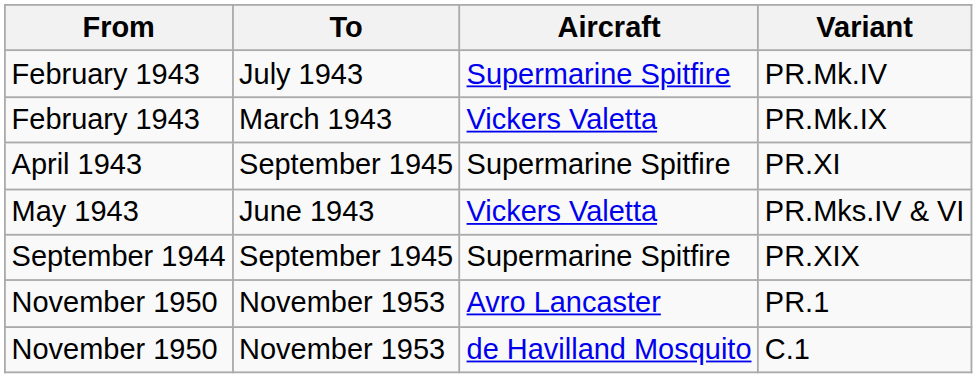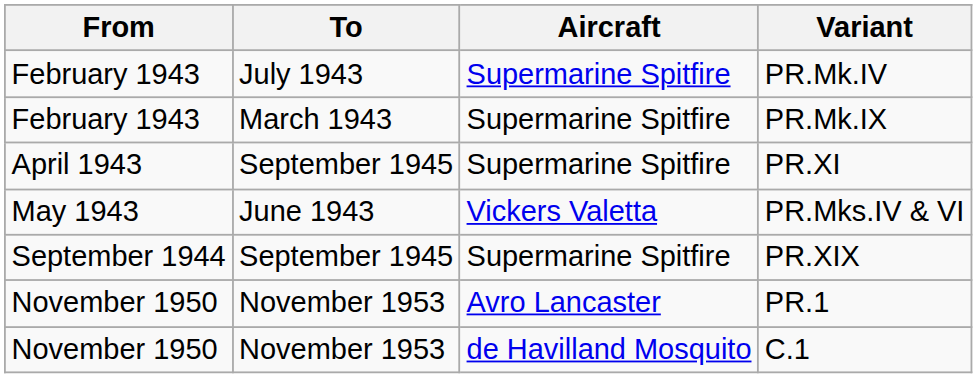PR.Mk.IX | Aircraft: Vickers Valetta -> Supermarine Spitfire
